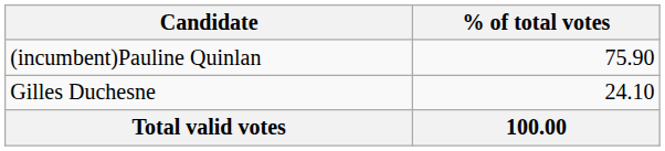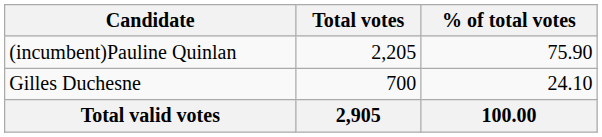+ column: Total votes | 2,205 | 700 | 2,905
